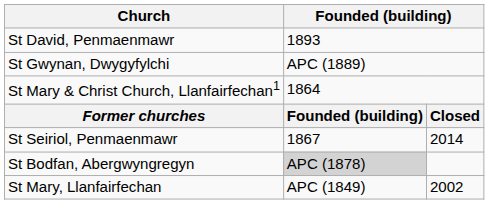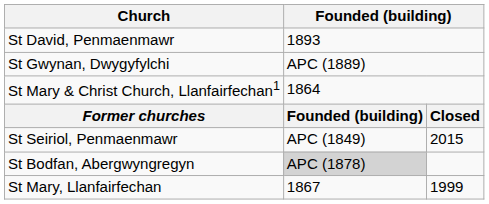St Seiriol, Penmaenmawr | column 2: 1867 -> APC (1849)
St Seiriol, Penmaenmawr | column 3: 2014 -> 2015
St Mary, Llanfairfechan | column 2: APC (1849) -> 1867
St Mary, Llanfairfechan | column 3: 2002 -> 1999
